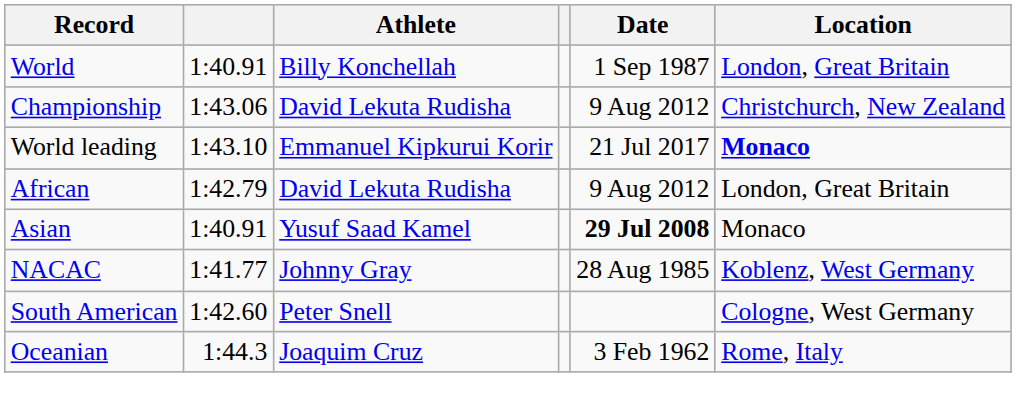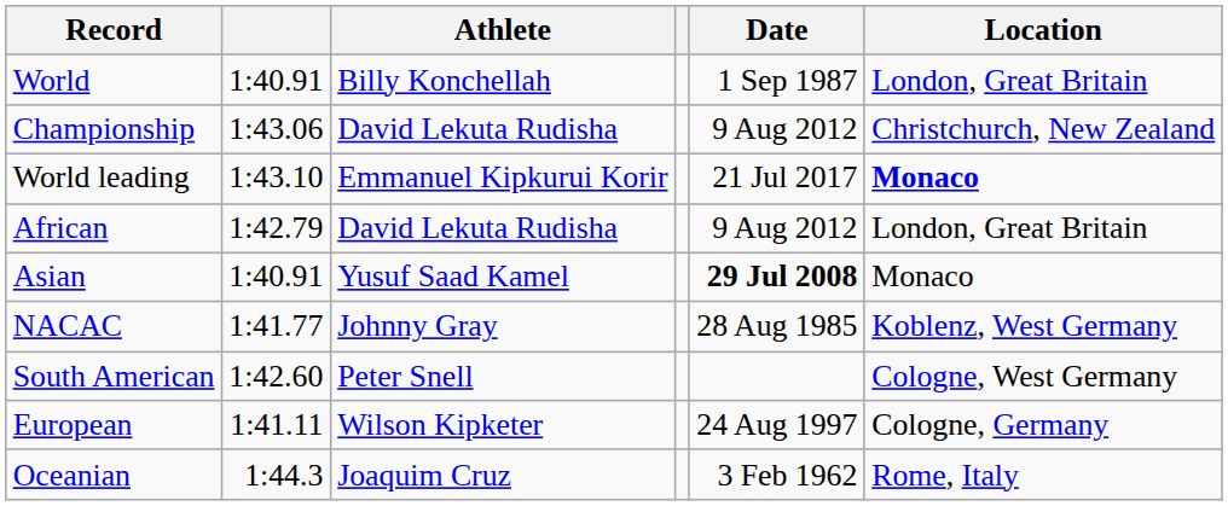+ row: European | 1:41.11 | Wilson Kipketer | 24 Aug 1997 | Cologne, Germany
